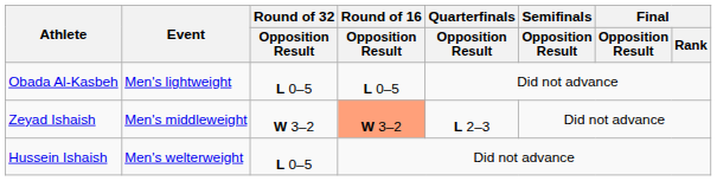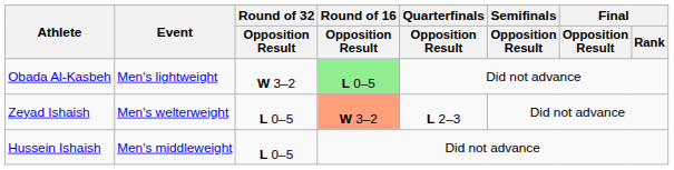Obada Al-Kasbeh | Round of 32 / Opposition Result: L 0–5 -> W 3–2
Obada Al-Kasbeh | Round of 16 / Opposition Result: no background -> lightgreen background
Zeyad Ishaish | Event: Men's middleweight -> Men's welterweight
Zeyad Ishaish | Round of 32 / Opposition Result: W 3–2 -> L 0–5
Hussein Ishaish | Event: Men's welterweight -> Men's middleweight
